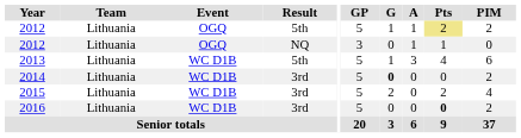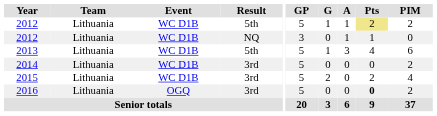2012 / 5th | Event: OGQ -> WC D1B
2012 / NQ | Event: OGQ -> WC D1B
2014 | G: bold -> normal
2016 | Event: WC D1B -> OGQ
